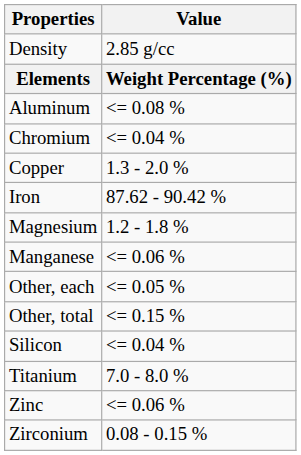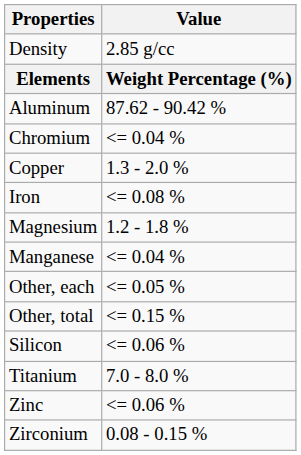Aluminum | Value: <= 0.08 % -> 87.62 - 90.42 %
Iron | Value: 87.62 - 90.42 % -> <= 0.08 %
Manganese | Value: <= 0.06 % -> <= 0.04 %
Silicon | Value: <= 0.04 % -> <= 0.06 %
